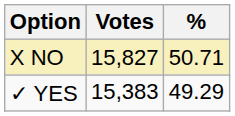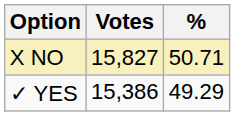✓ YES | Votes: 15,383 -> 15,386
